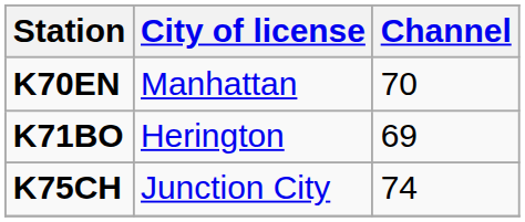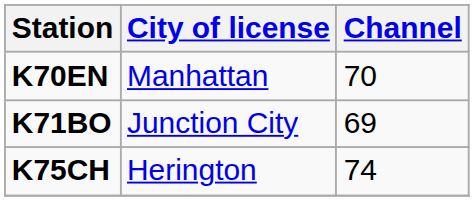K71BO | City of license: Herington -> Junction City
K75CH | City of license: Junction City -> Herington
